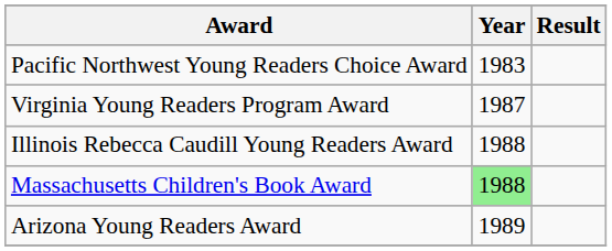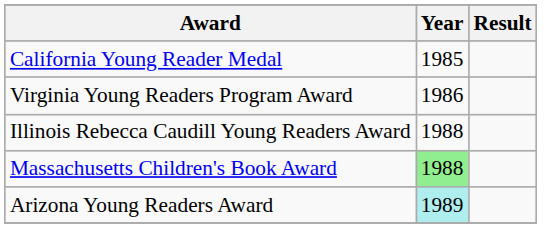- row: Pacific Northwest Young Readers Choice Award | 1983
+ row: California Young Reader Medal | 1985
Virginia Young Readers Program Award | Year: 1987 -> 1986
Arizona Young Readers Award | Year: no background -> paleturquoise background
